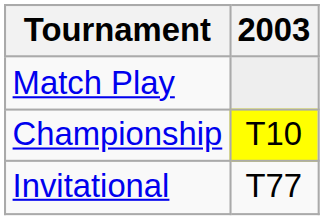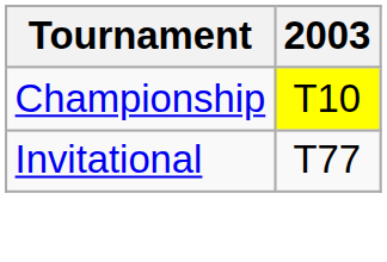- row: Match Play
